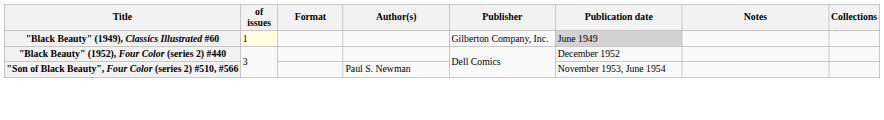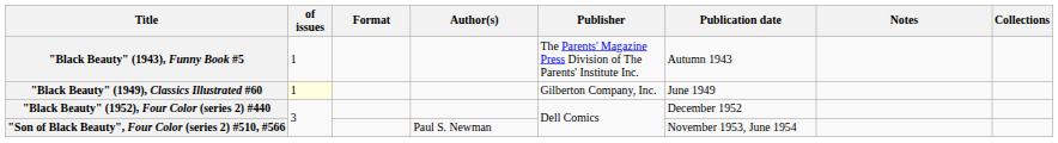+ row: "Black Beauty" (1943), Funny Book #5 | 1 | The Parents' Magazine Press Division of The Parents' Institute Inc. | Autumn 1943
"Black Beauty" (1949), Classics Illustrated #60 | Publication date: lightgrey background -> no background
